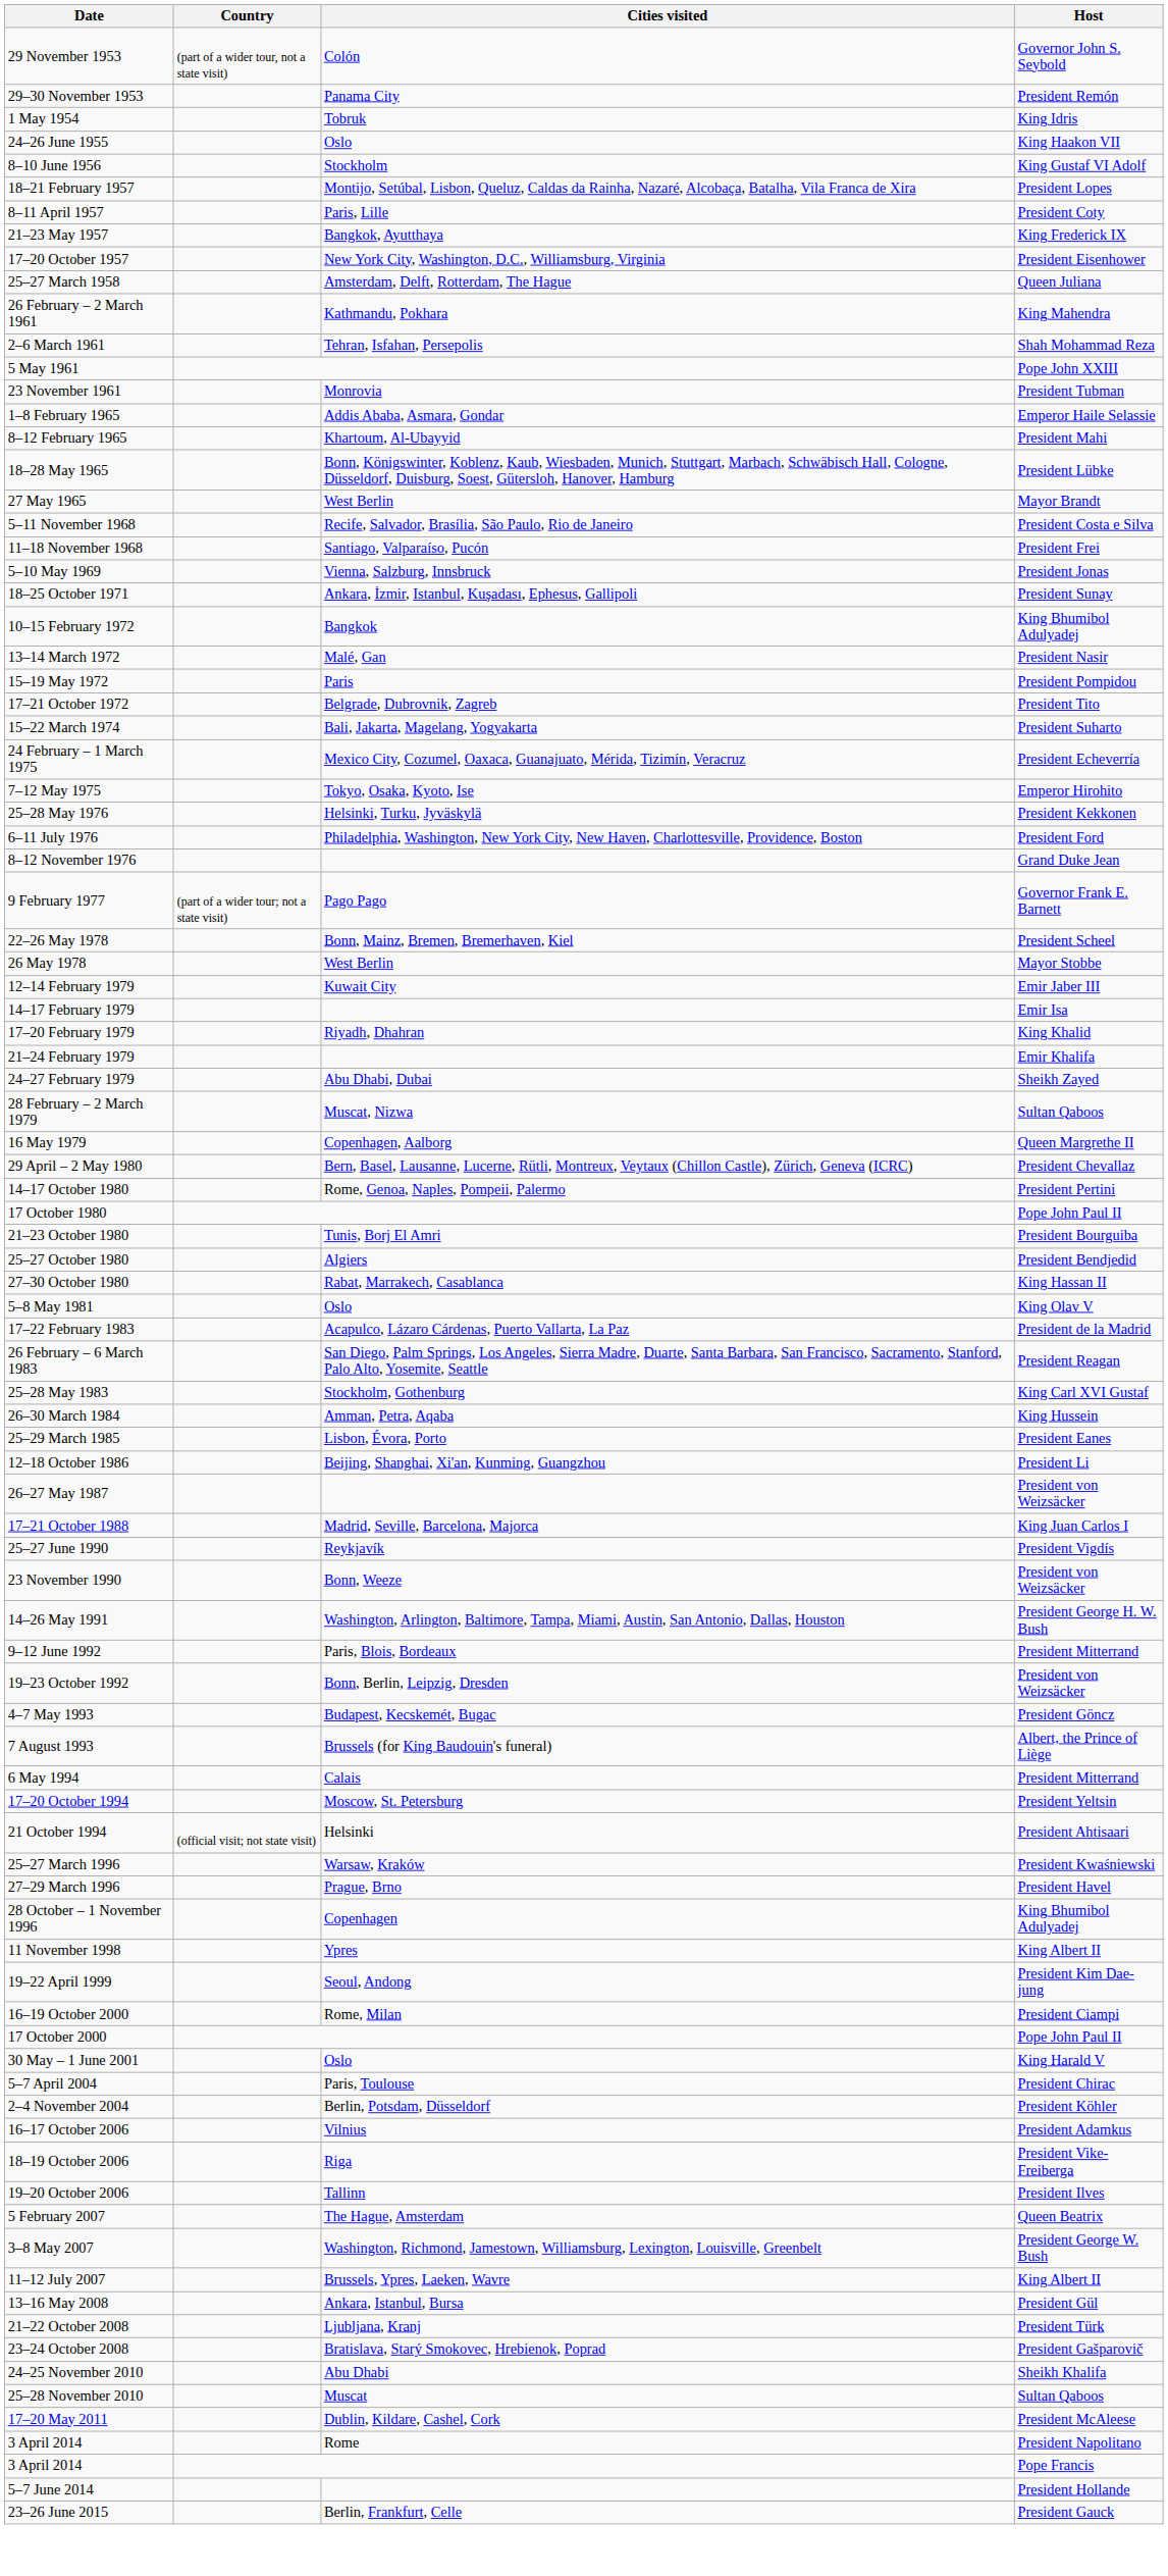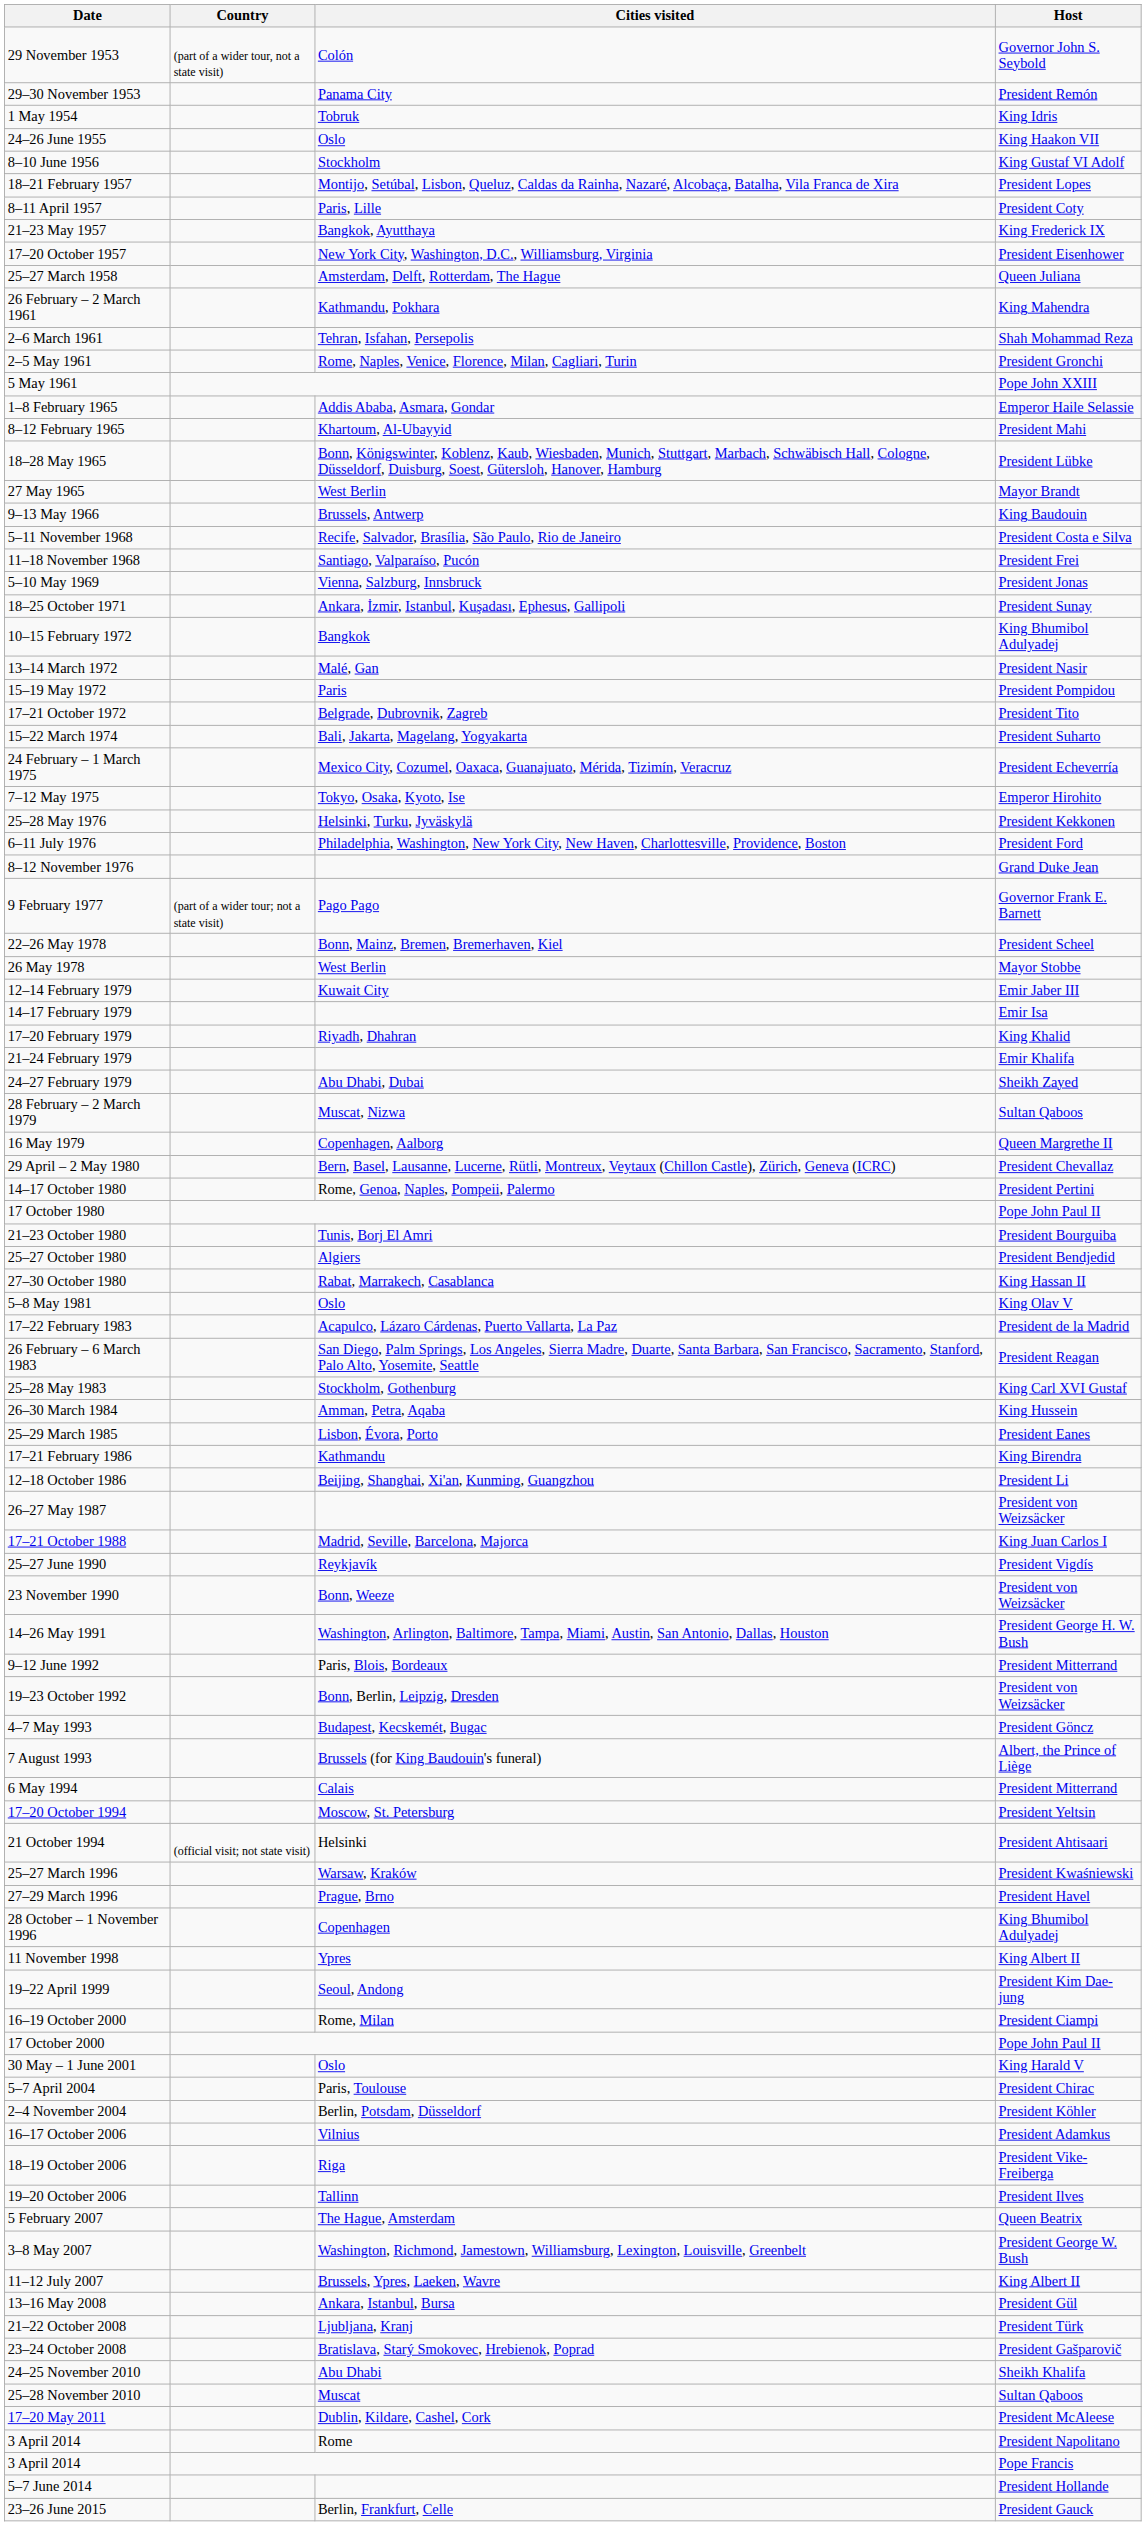+ row: 2–5 May 1961 | Rome, Naples, Venice, Florence, Milan, Cagliari, Turin | President Gronchi
- row: 23 November 1961 | Monrovia | President Tubman
+ row: 9–13 May 1966 | Brussels, Antwerp | King Baudouin
+ row: 17–21 February 1986 | Kathmandu | King Birendra
